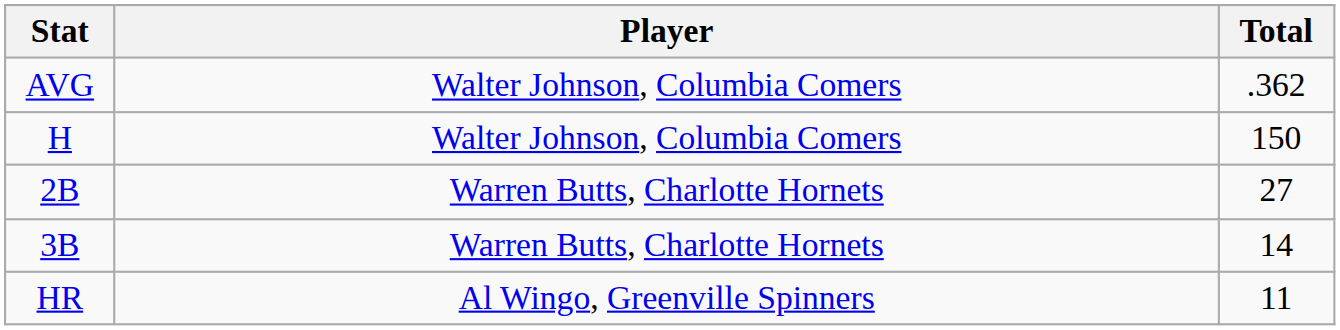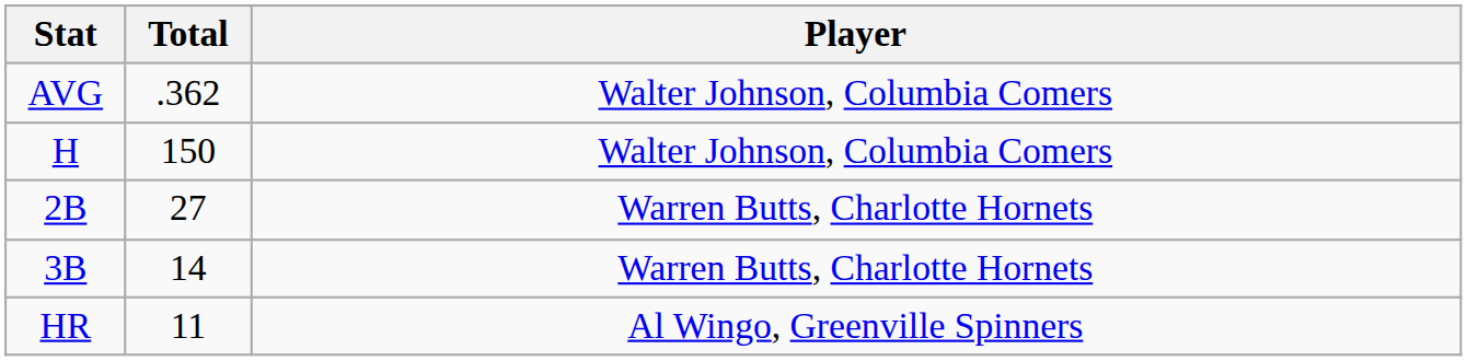columns swapped: Player <-> Total
